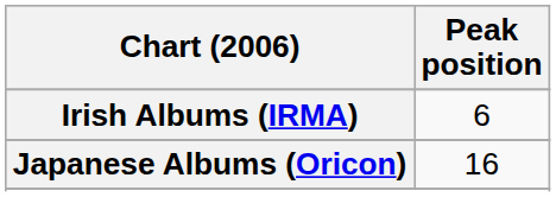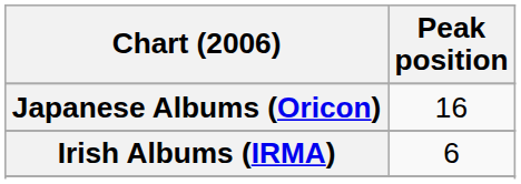rows swapped: Irish Albums (IRMA) <-> Japanese Albums (Oricon)
